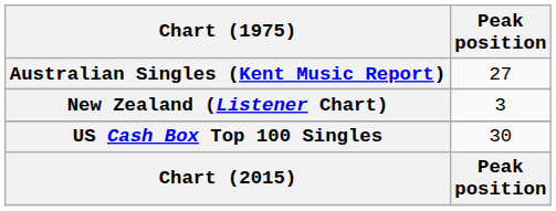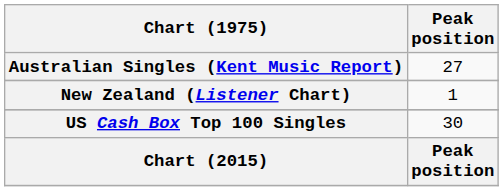New Zealand (Listener Chart) | Peak position: 3 -> 1
